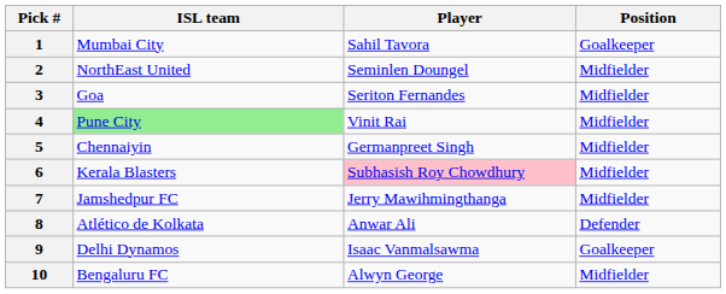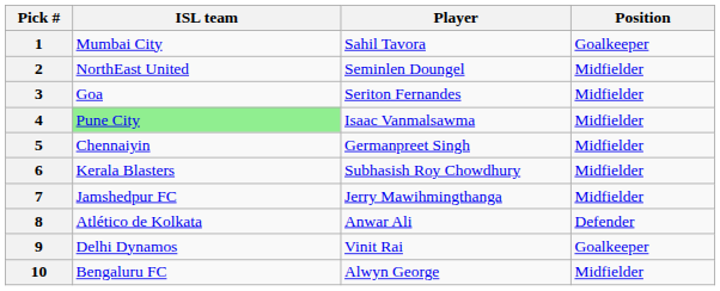4 | Player: Vinit Rai -> Isaac Vanmalsawma
6 | Player: pink background -> no background
9 | Player: Isaac Vanmalsawma -> Vinit Rai
